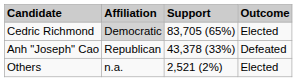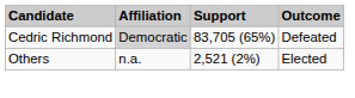Cedric Richmond | Outcome: Elected -> Defeated
- row: Anh "Joseph" Cao | Republican | 43,378 (33%) | Defeated
